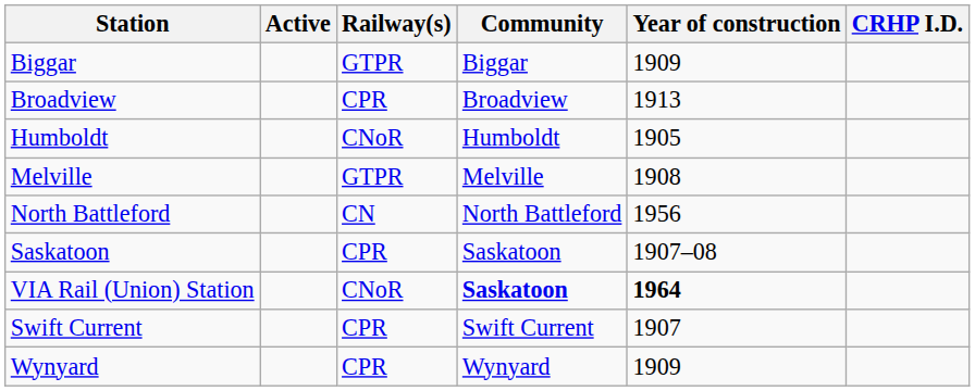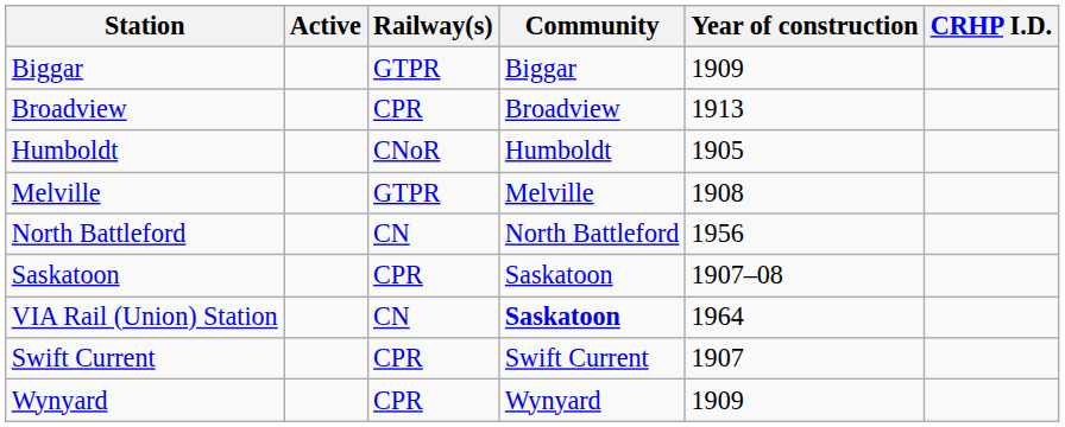VIA Rail (Union) Station | Railway(s): CNoR -> CN
VIA Rail (Union) Station | Year of construction: bold -> normal
